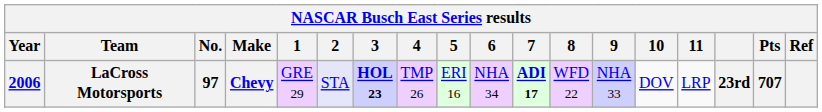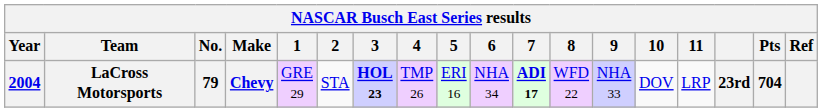LaCross Motorsports | Year: 2006 -> 2004
LaCross Motorsports | No.: 97 -> 79
LaCross Motorsports | 2: lavender background -> no background
LaCross Motorsports | Pts: 707 -> 704
